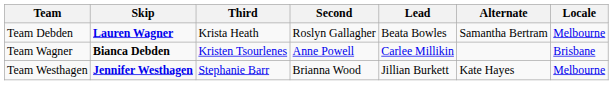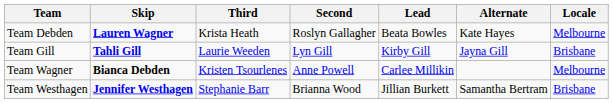Team Debden | Alternate: Samantha Bertram -> Kate Hayes
+ row: Team Gill | Tahli Gill | Laurie Weeden | Lyn Gill | Kirby Gill | Jayna Gill | Brisbane
Team Wagner | Locale: Brisbane -> Melbourne
Team Westhagen | Alternate: Kate Hayes -> Samantha Bertram
Team Westhagen | Locale: Melbourne -> Brisbane
